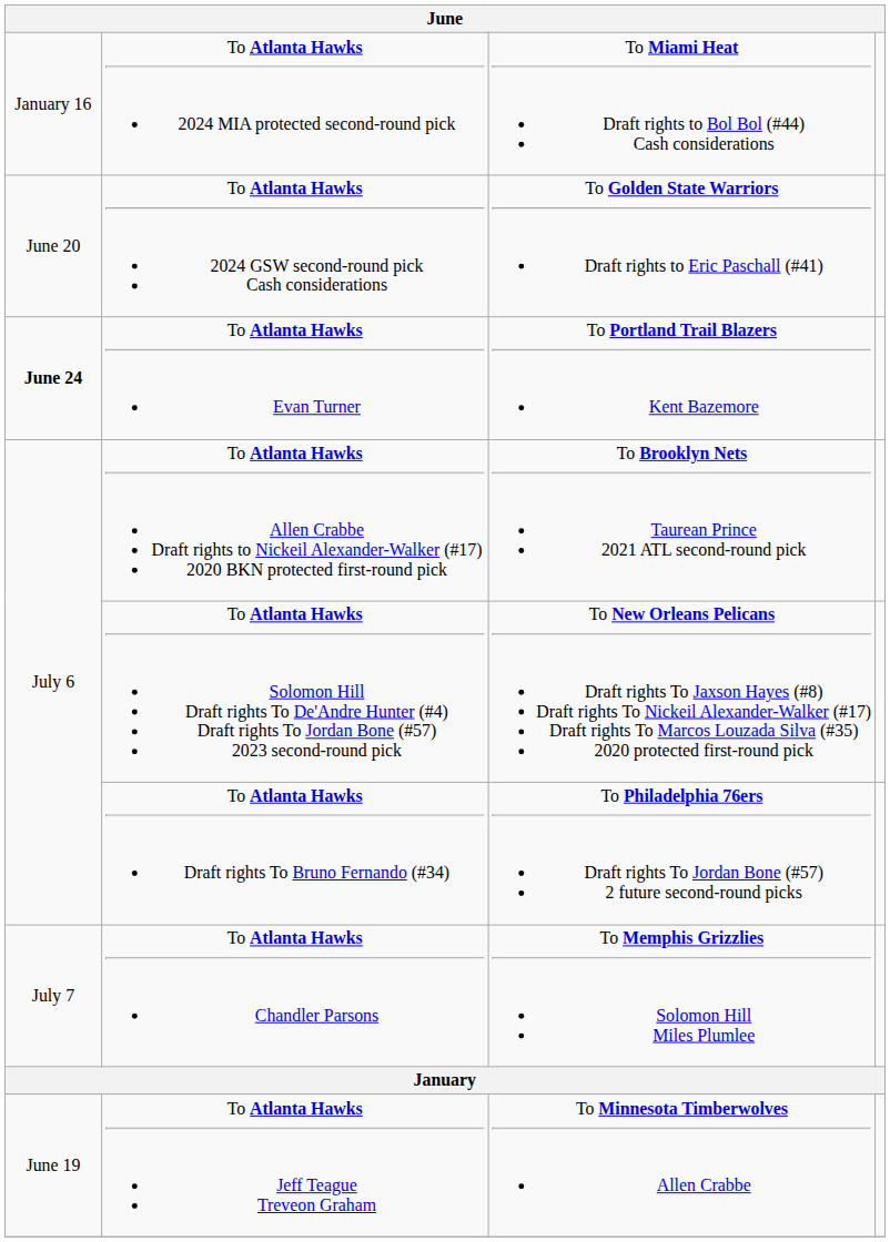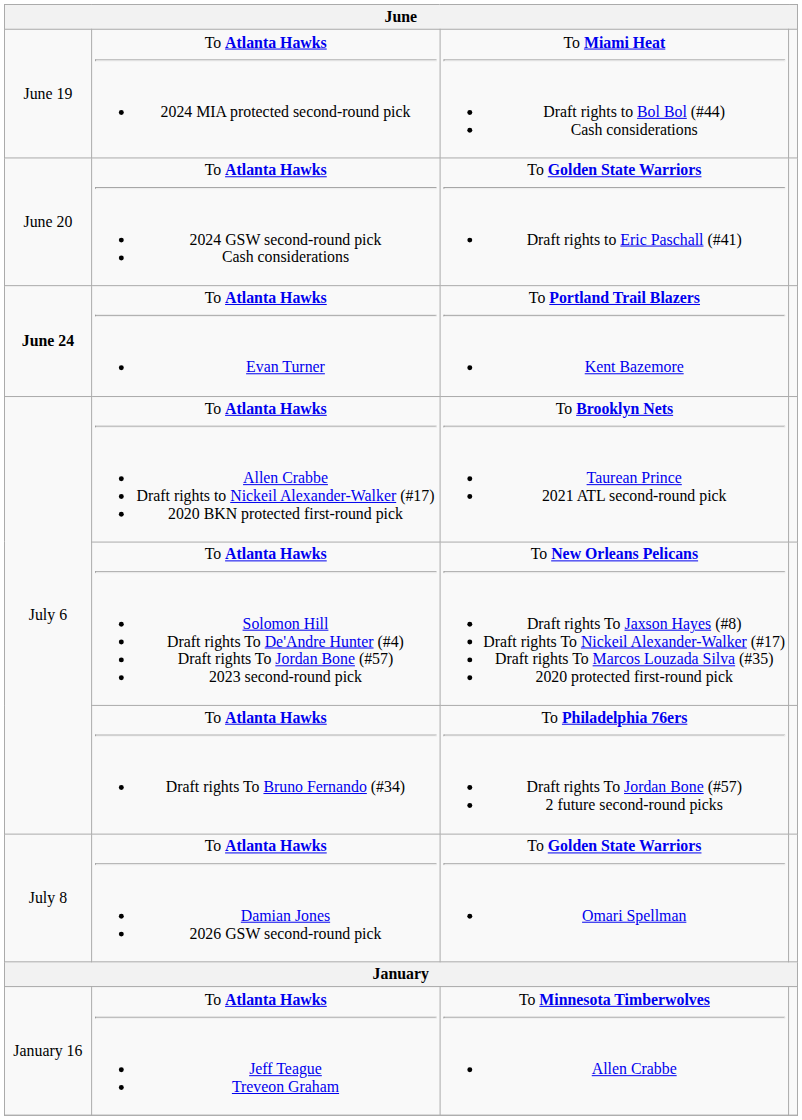To Atlanta Hawks 2024 MIA protected second-round pick | column 1: January 16 -> June 19
- row: July 7 | To Atlanta Hawks Chandler Parsons | To Memphis Grizzlies Solomon Hill Miles Plumlee
+ row: July 8 | To Atlanta Hawks Damian Jones 2026 GSW second-round pick | To Golden State Warriors Omari Spellman
To Atlanta Hawks Jeff Teague Treveon Graham | column 1: June 19 -> January 16
